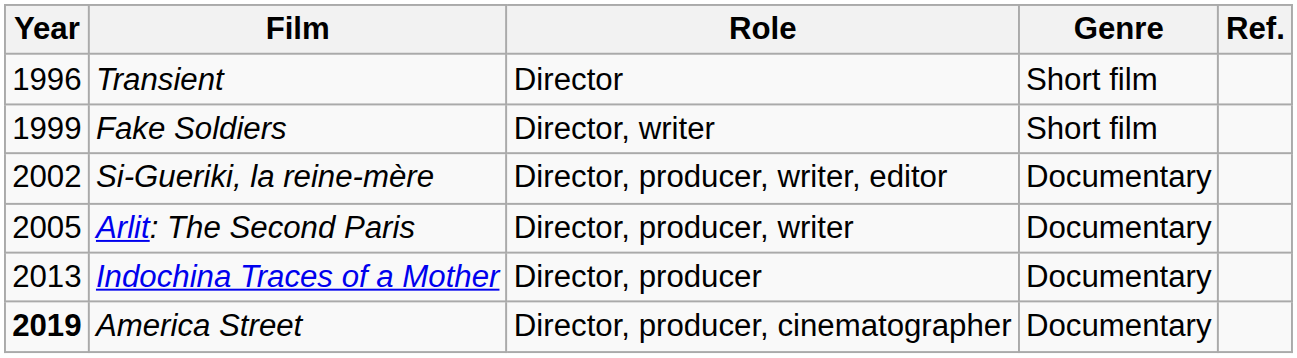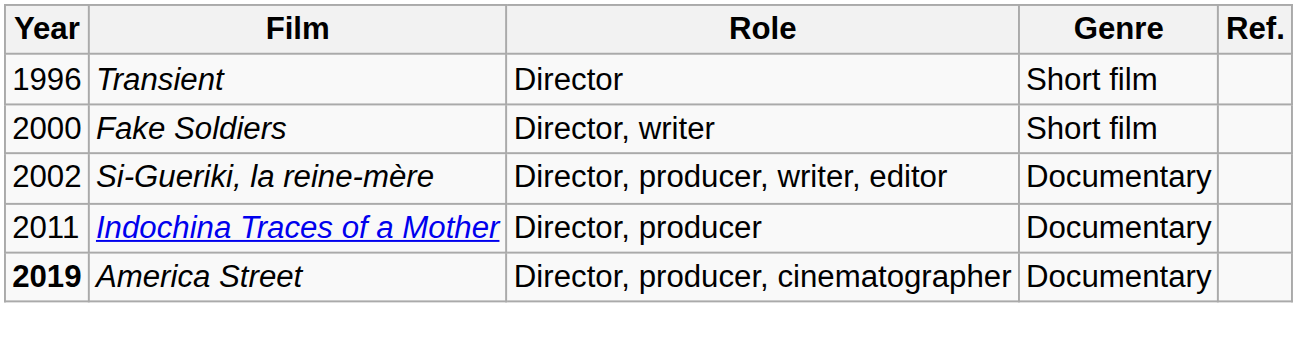Fake Soldiers | Year: 1999 -> 2000
- row: 2005 | Arlit: The Second Paris | Director, producer, writer | Documentary
Indochina Traces of a Mother | Year: 2013 -> 2011
